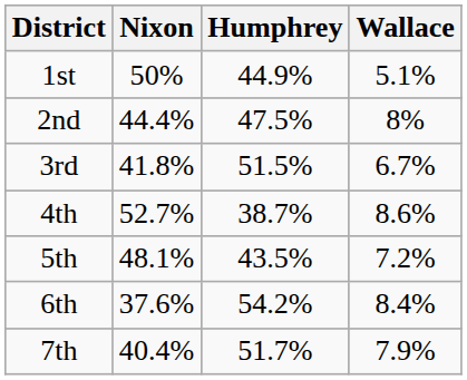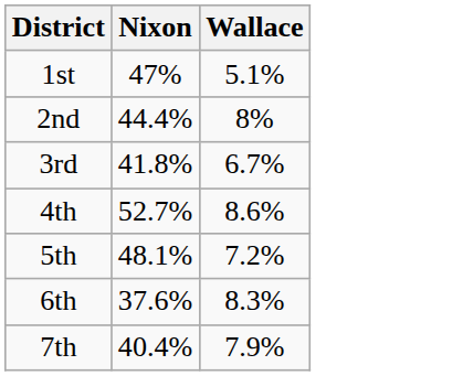- column: Humphrey | 44.9% | 47.5% | 51.5% | 38.7% | 43.5% | 54.2% | 51.7%
1st | Nixon: 50% -> 47%
6th | Wallace: 8.4% -> 8.3%
